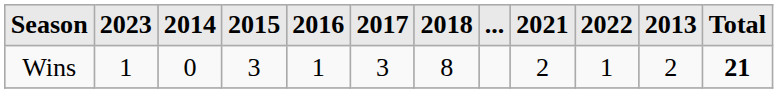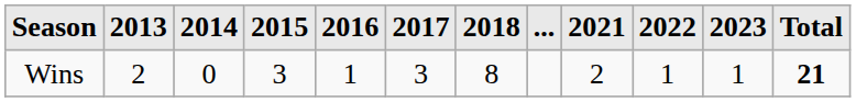columns swapped: 2013 <-> 2023
